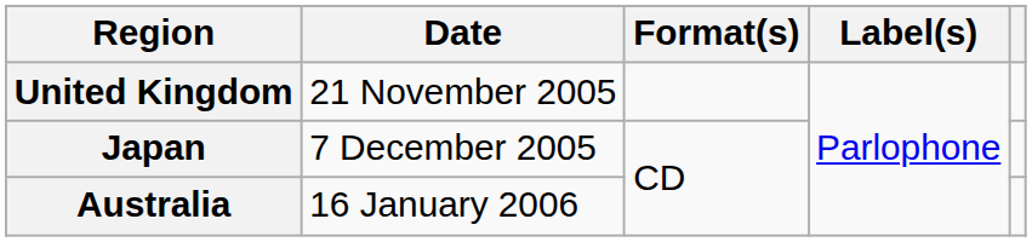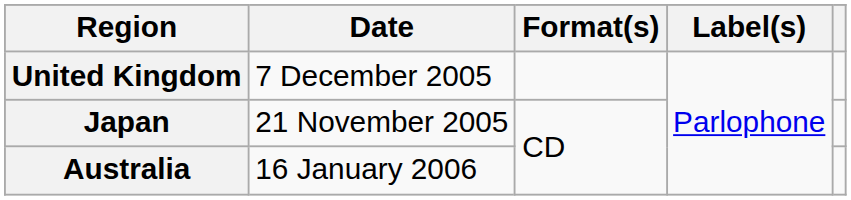United Kingdom | Date: 21 November 2005 -> 7 December 2005
Japan | Date: 7 December 2005 -> 21 November 2005
